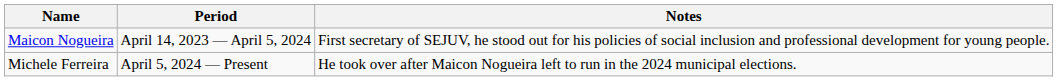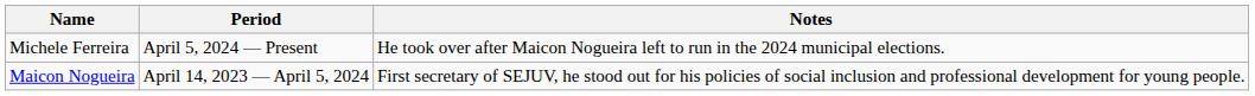rows swapped: Maicon Nogueira <-> Michele Ferreira
